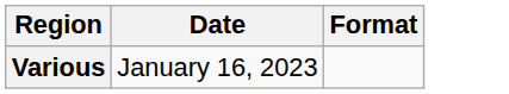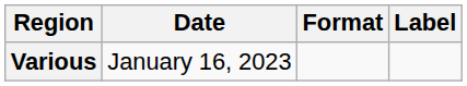+ column: Label
